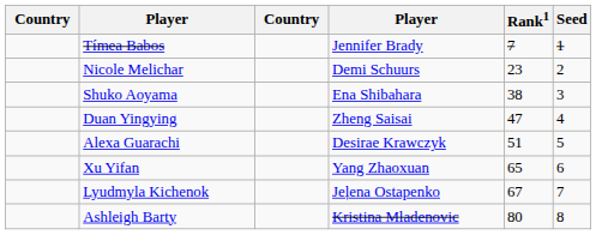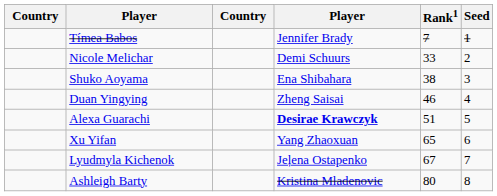Nicole Melichar | Rank1: 23 -> 33
Duan Yingying | Rank1: 47 -> 46
Alexa Guarachi | column 4: normal -> bold
